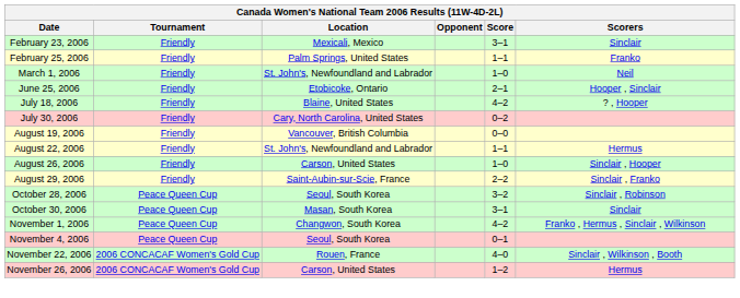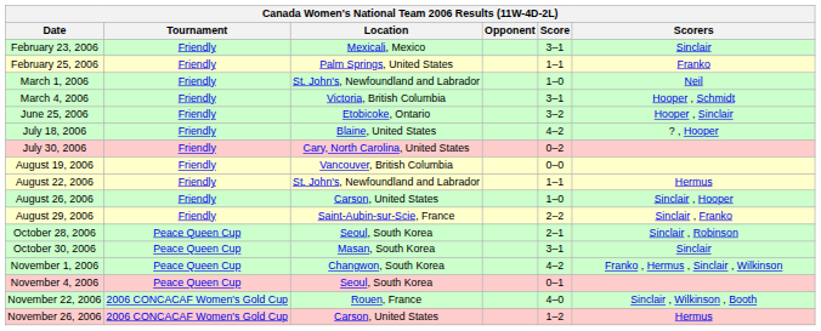+ row: March 4, 2006 | Friendly | Victoria, British Columbia | 3–1 | Hooper , Schmidt
June 25, 2006 | Score: 2–1 -> 3–2
October 28, 2006 | Score: 3–2 -> 2–1
